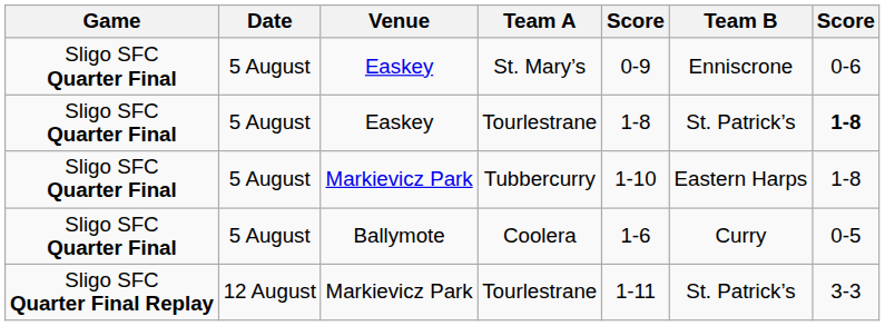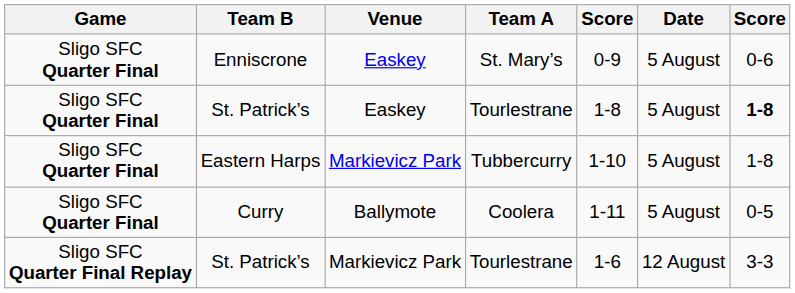columns swapped: Date <-> Team B
Coolera | column 5: 1-6 -> 1-11
Markievicz Park / Tourlestrane | column 5: 1-11 -> 1-6
